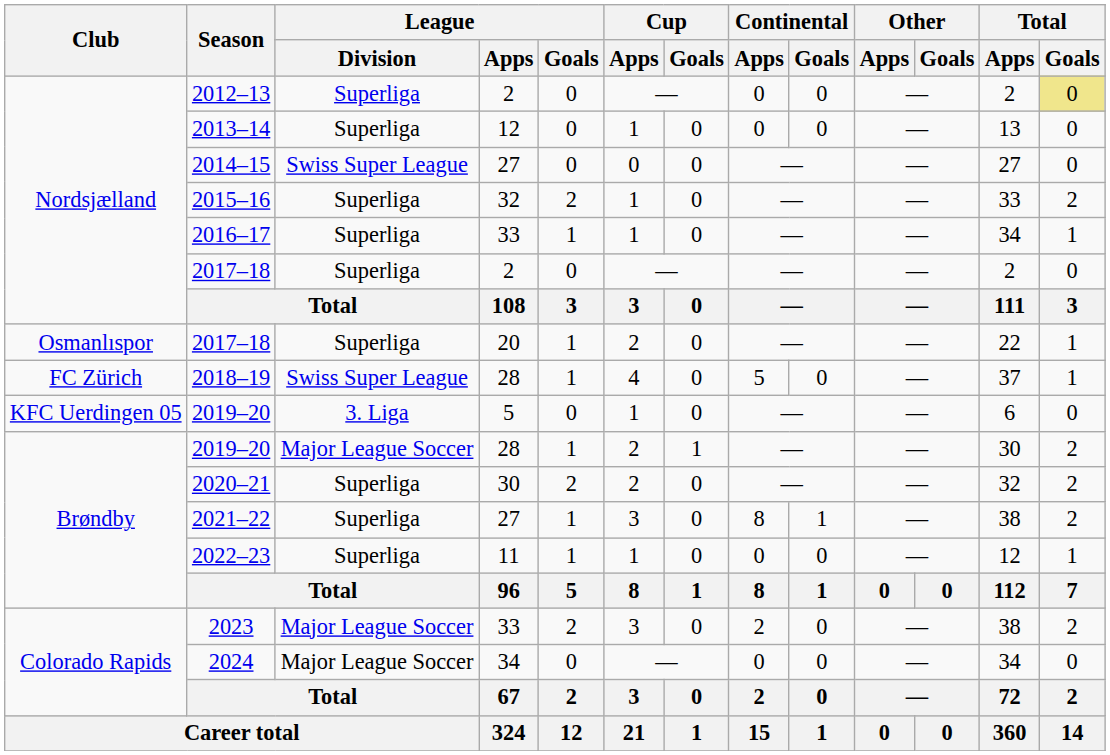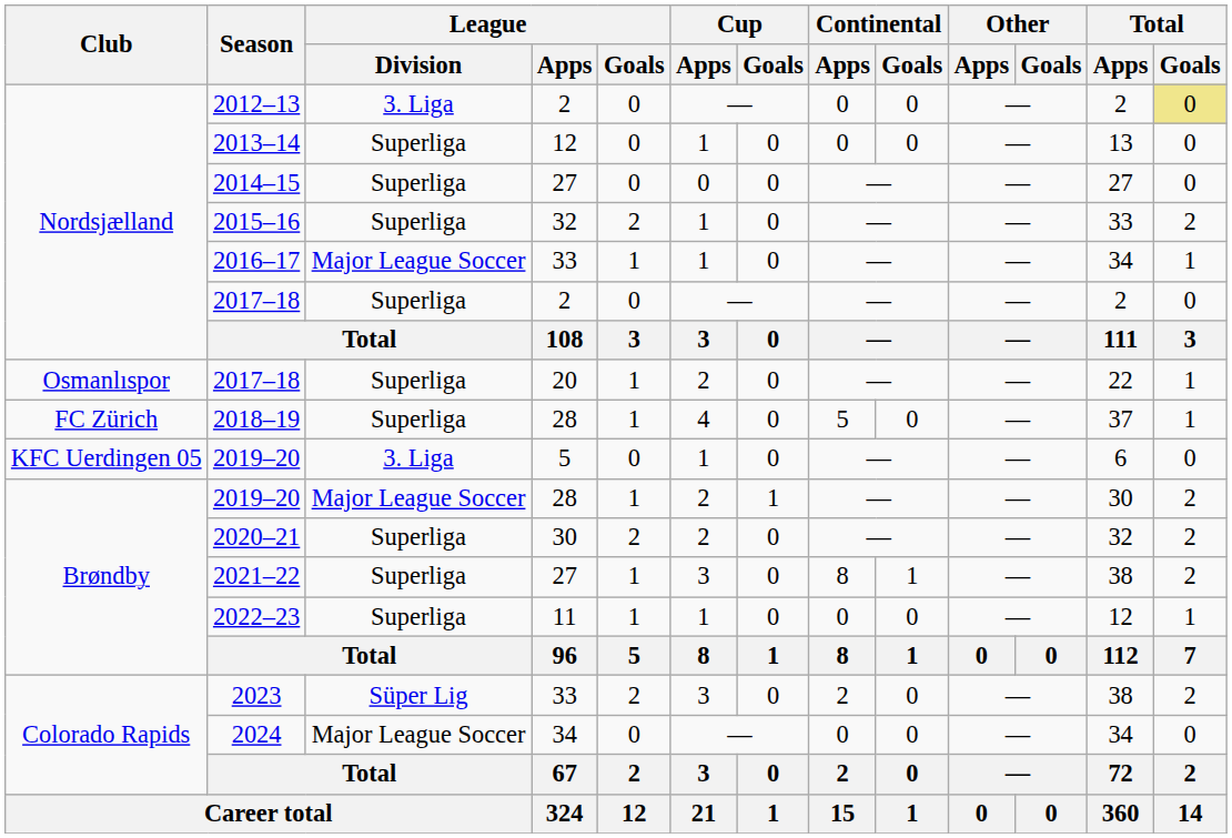2012–13 | League / Division: Superliga -> 3. Liga
2014–15 | League / Division: Swiss Super League -> Superliga
2016–17 | League / Division: Superliga -> Major League Soccer
2018–19 | League / Division: Swiss Super League -> Superliga
2023 | League / Division: Major League Soccer -> Süper Lig
